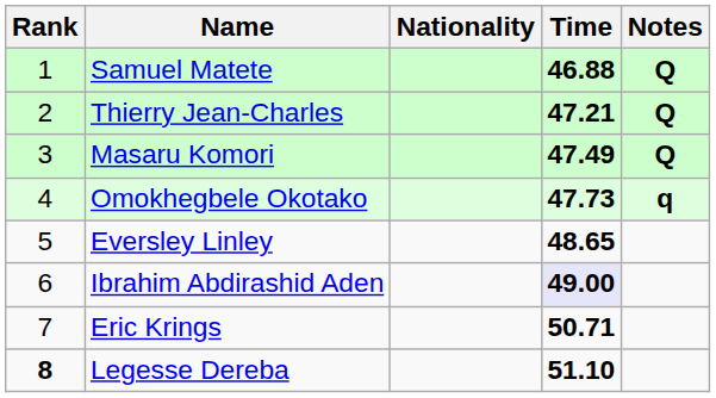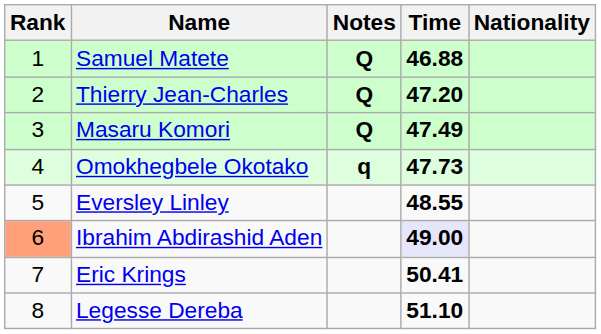columns swapped: Nationality <-> Notes
Thierry Jean-Charles | Time: 47.21 -> 47.20
Eversley Linley | Time: 48.65 -> 48.55
Ibrahim Abdirashid Aden | Rank: no background -> lightsalmon background
Eric Krings | Time: 50.71 -> 50.41
Legesse Dereba | Rank: bold -> normal
